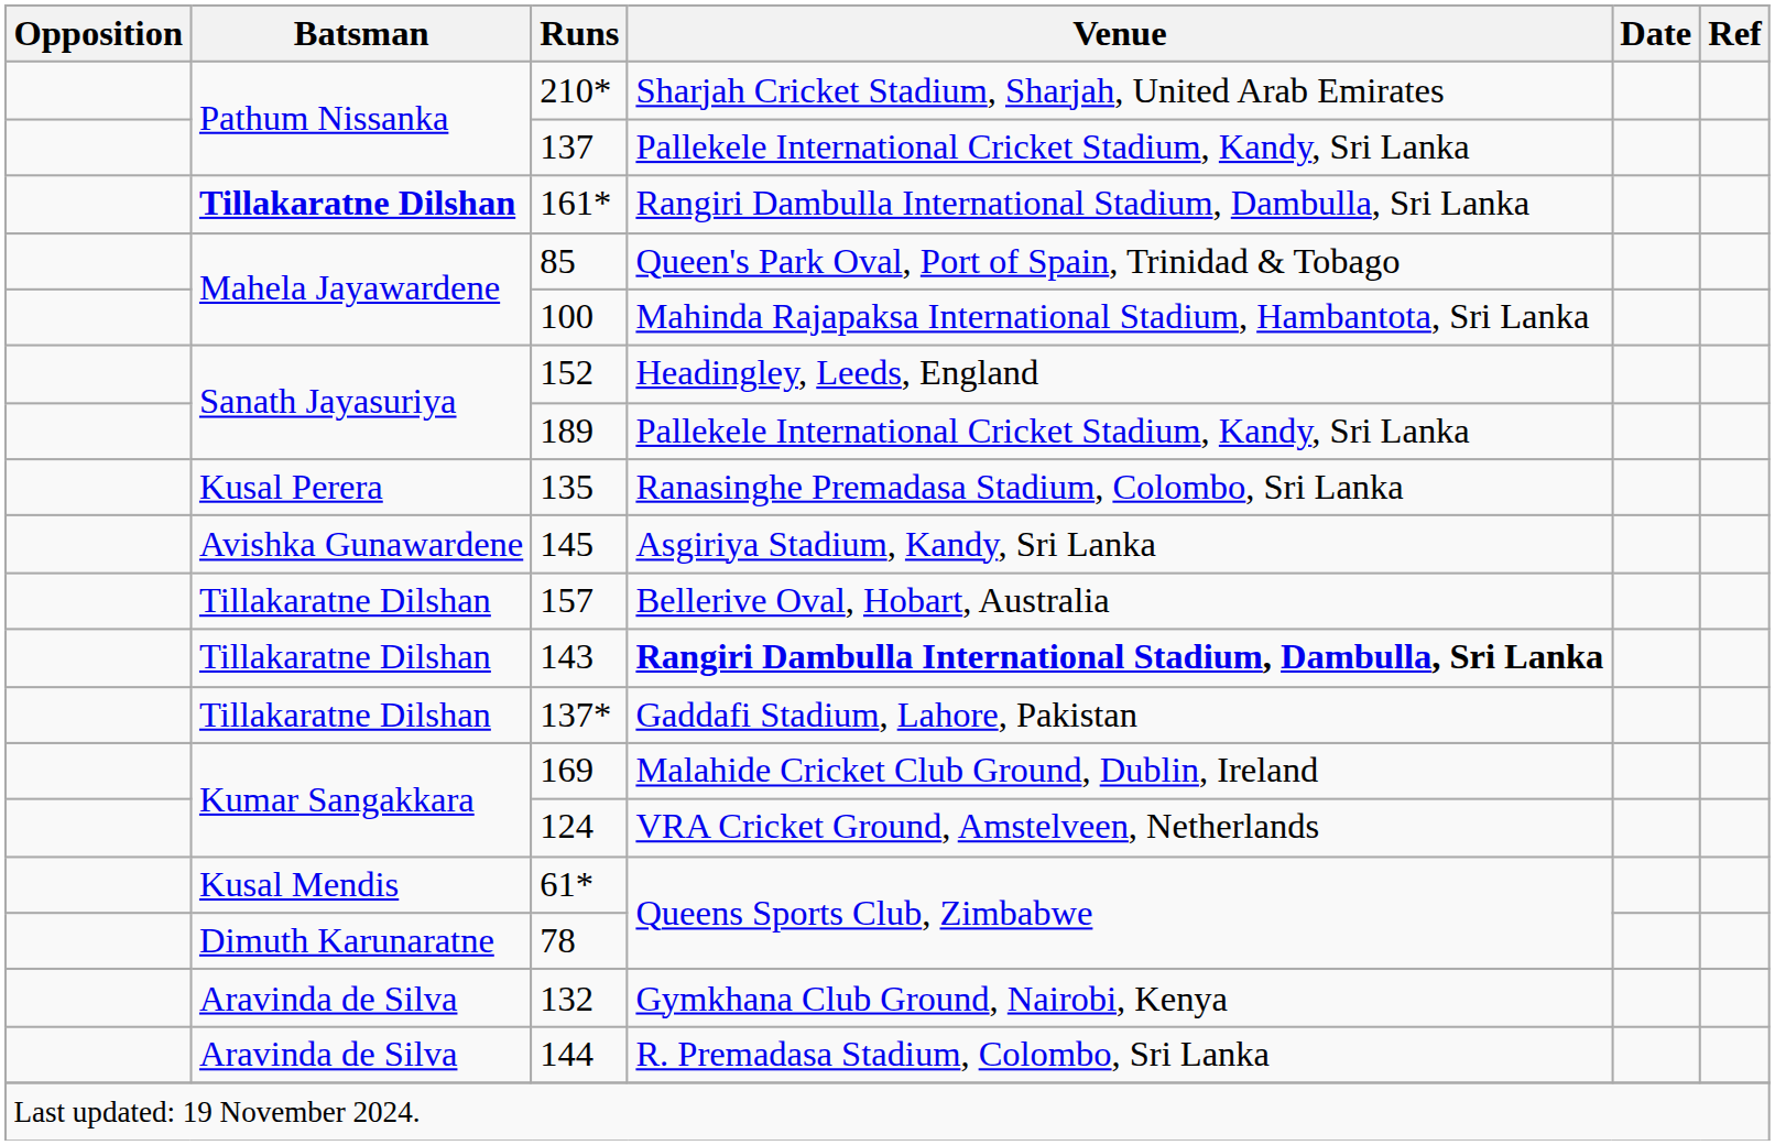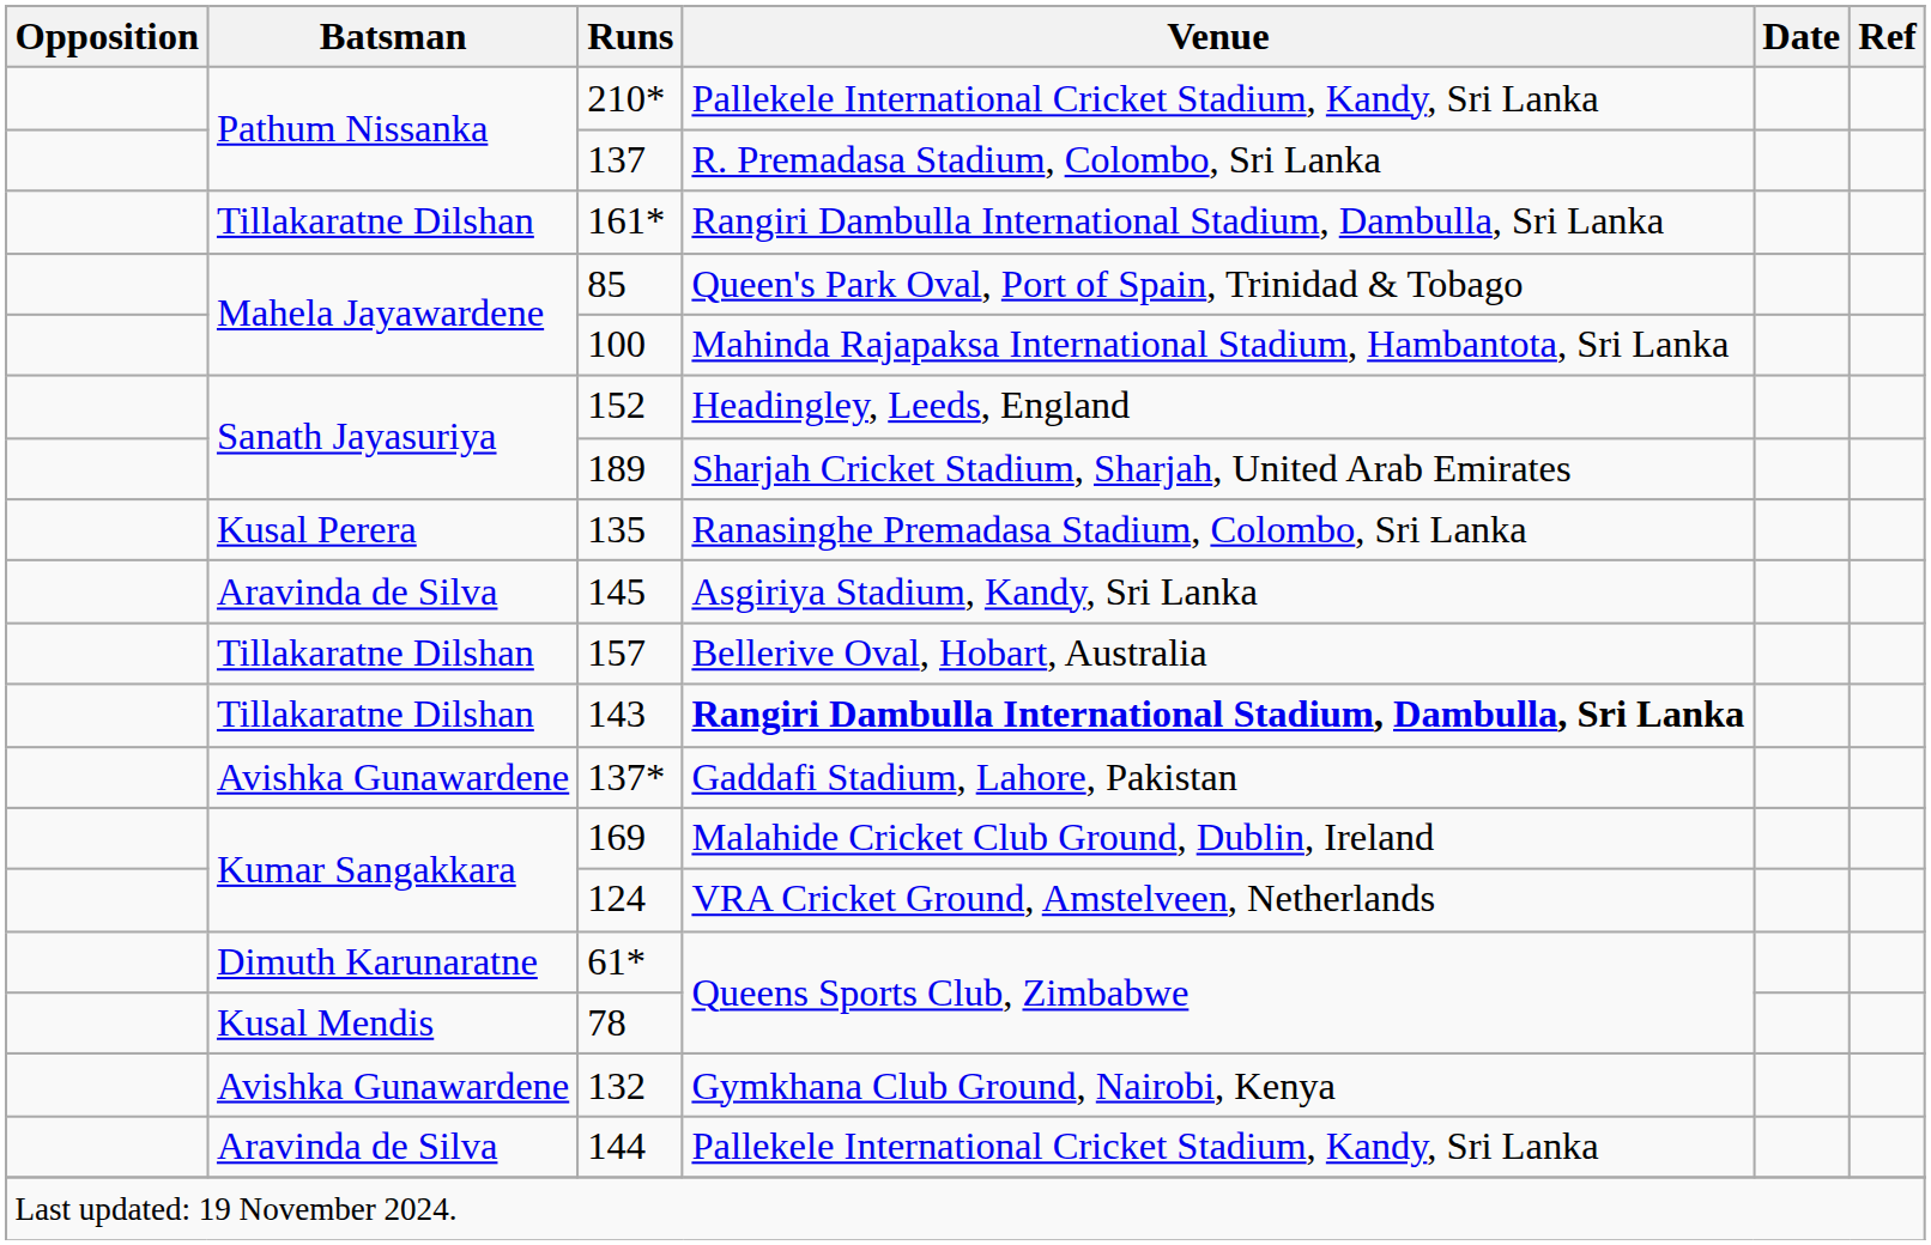210* | Venue: Sharjah Cricket Stadium, Sharjah, United Arab Emirates -> Pallekele International Cricket Stadium, Kandy, Sri Lanka
137 | Venue: Pallekele International Cricket Stadium, Kandy, Sri Lanka -> R. Premadasa Stadium, Colombo, Sri Lanka
161* | Batsman: bold -> normal
189 | Venue: Pallekele International Cricket Stadium, Kandy, Sri Lanka -> Sharjah Cricket Stadium, Sharjah, United Arab Emirates
145 | Batsman: Avishka Gunawardene -> Aravinda de Silva
137* | Batsman: Tillakaratne Dilshan -> Avishka Gunawardene
61* | Batsman: Kusal Mendis -> Dimuth Karunaratne
78 | Batsman: Dimuth Karunaratne -> Kusal Mendis
132 | Batsman: Aravinda de Silva -> Avishka Gunawardene
144 | Venue: R. Premadasa Stadium, Colombo, Sri Lanka -> Pallekele International Cricket Stadium, Kandy, Sri Lanka
